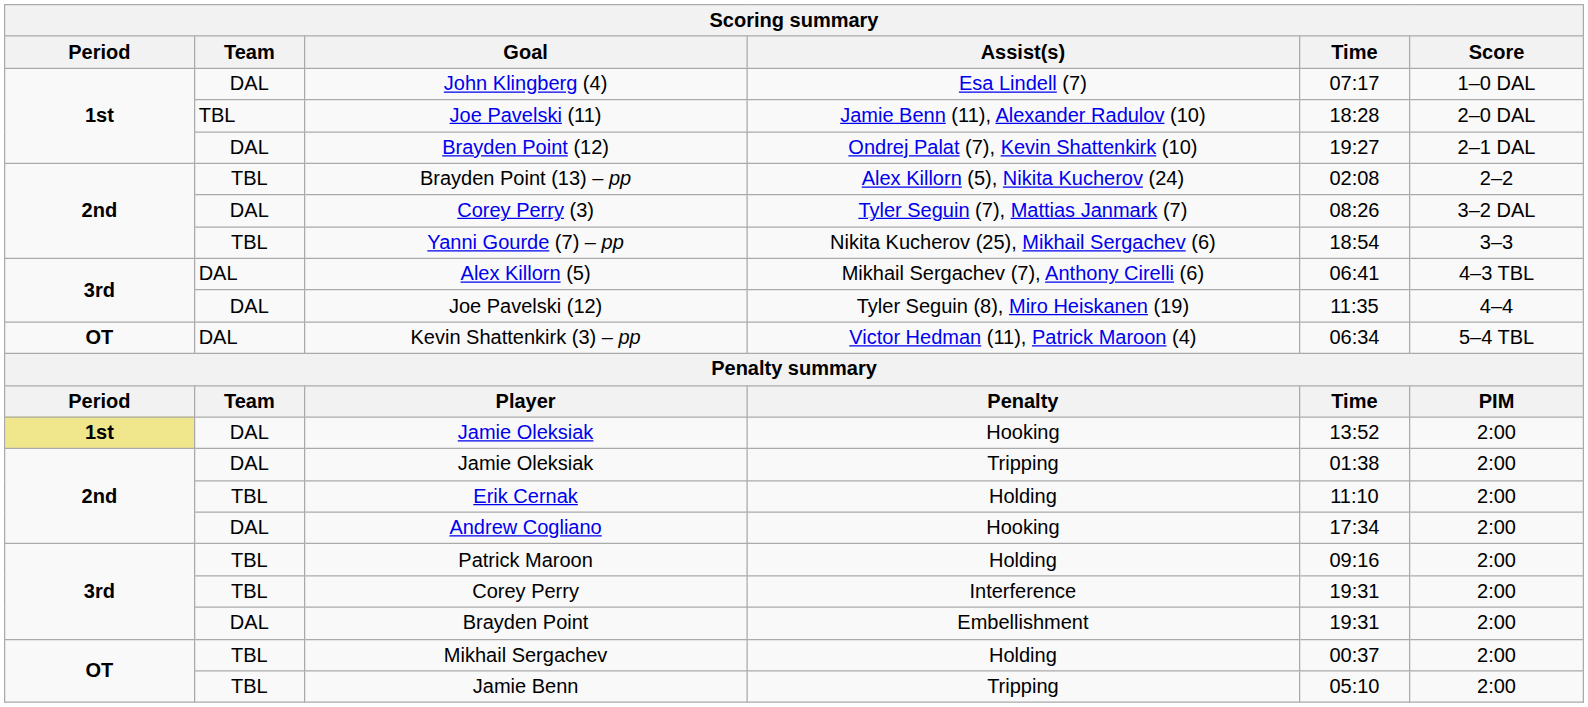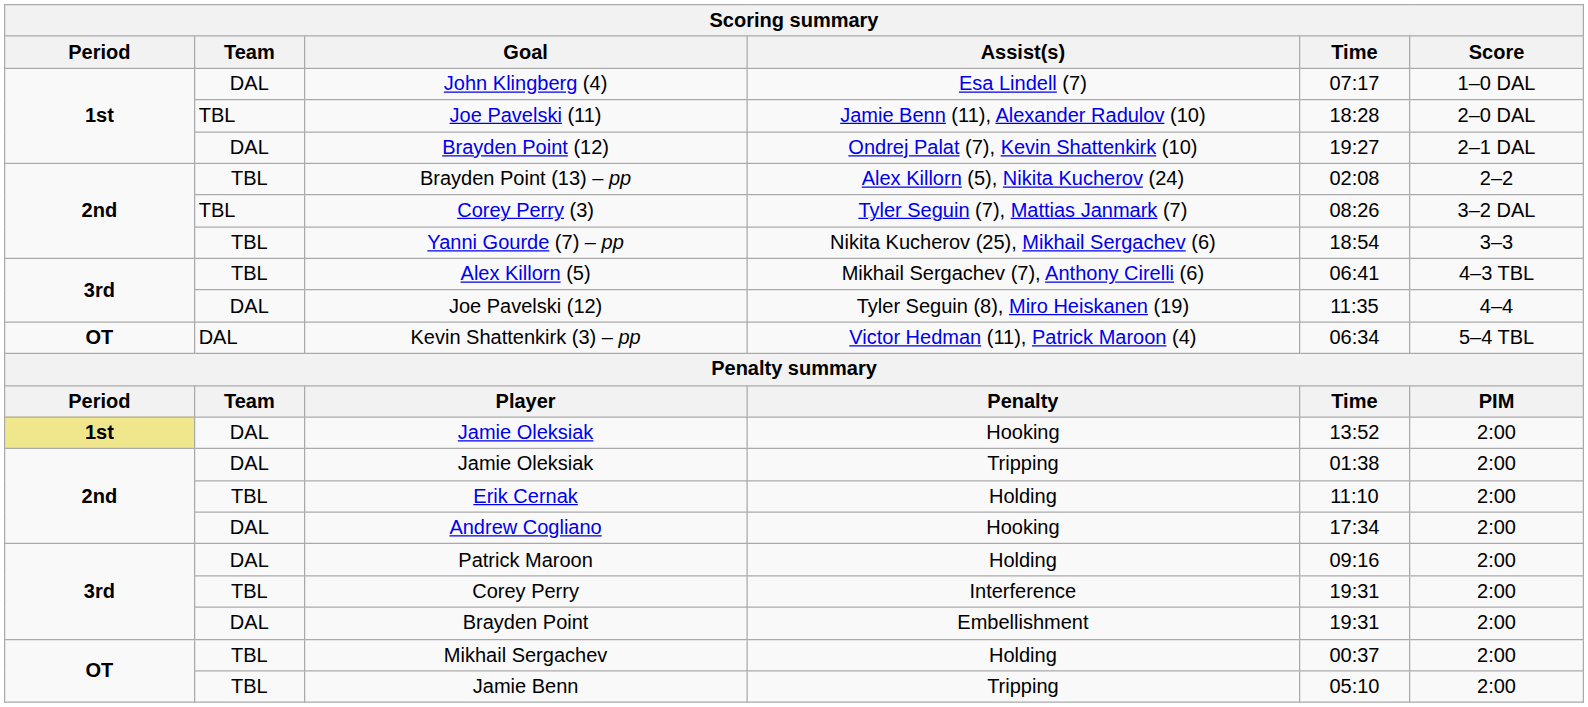Corey Perry (3) | Team: DAL -> TBL
Alex Killorn (5) | Team: DAL -> TBL
Patrick Maroon | Team: TBL -> DAL
